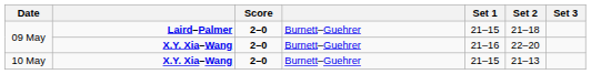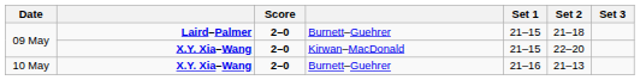09 May / X.Y. Xia–Wang | column 4: Burnett–Guehrer -> Kirwan–MacDonald
09 May / X.Y. Xia–Wang | Set 1: 21–16 -> 21–15
10 May | Set 1: 21–15 -> 21–16
